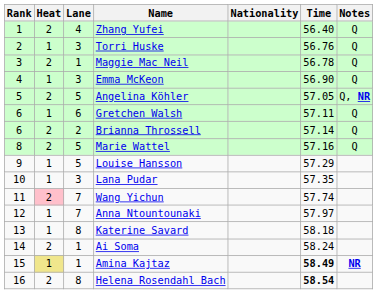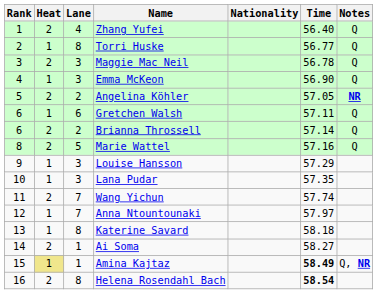Torri Huske | Lane: 3 -> 8
Torri Huske | Time: 56.76 -> 56.77
Maggie Mac Neil | Lane: 1 -> 3
Angelina Köhler | Lane: 5 -> 2
Angelina Köhler | Notes: Q, NR -> NR
Louise Hansson | Lane: 5 -> 3
Wang Yichun | Heat: pink background -> no background
Ai Soma | Time: 58.24 -> 58.27
Amina Kajtaz | Notes: NR -> Q, NR
